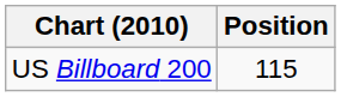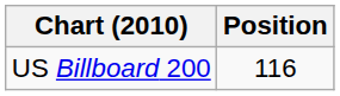US Billboard 200 | Position: 115 -> 116
